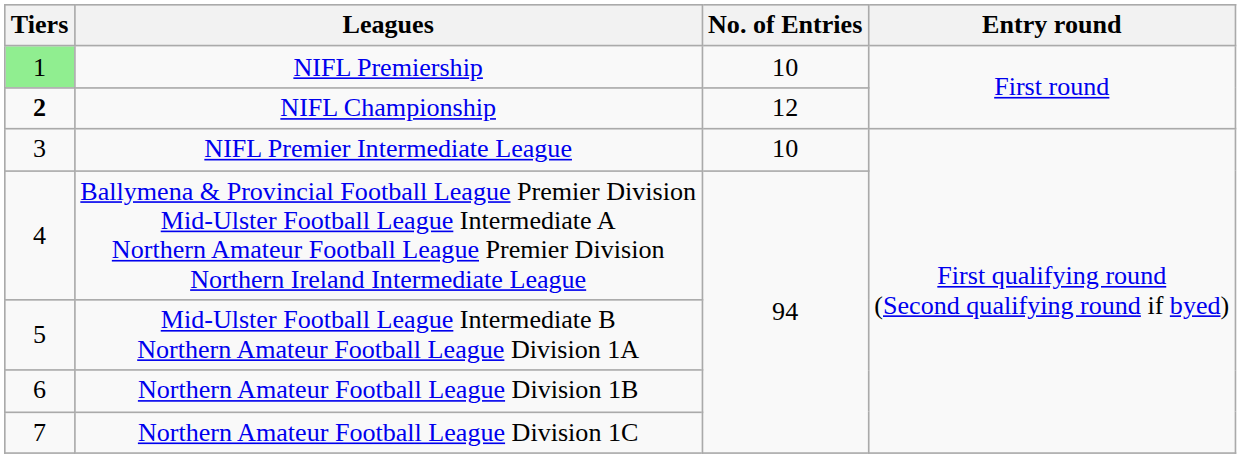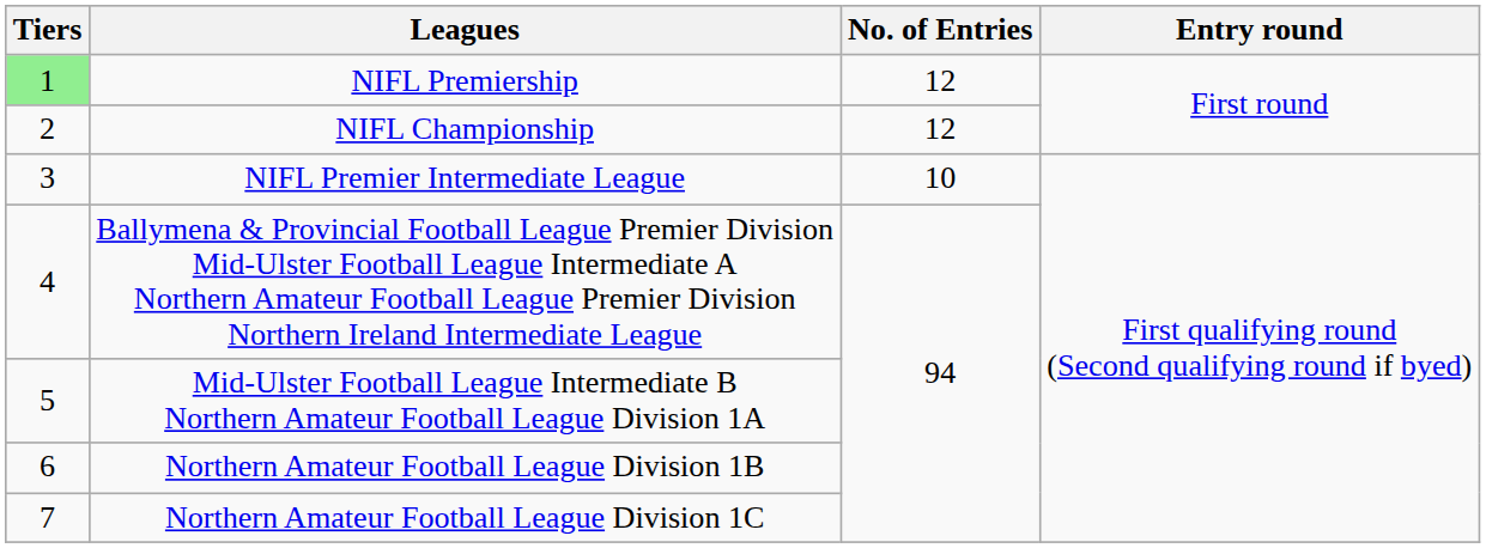NIFL Premiership | No. of Entries: 10 -> 12
NIFL Championship | Tiers: bold -> normal
